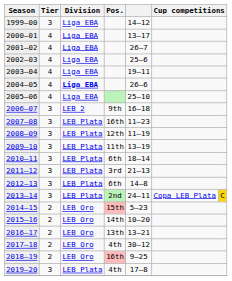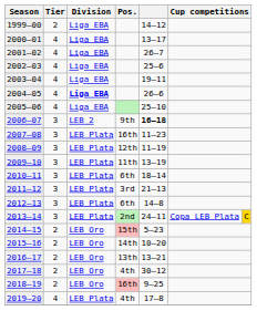1999–00 | Tier: 3 -> 2
2006–07 | column 5: normal -> bold
2019–20 | Tier: 3 -> 4
